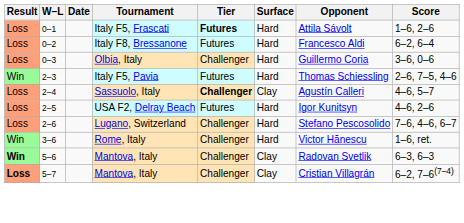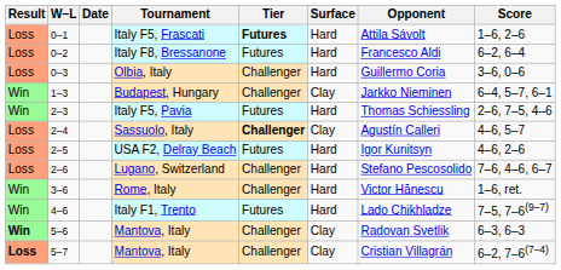+ row: Win | 1–3 | Budapest, Hungary | Challenger | Clay | Jarkko Nieminen | 6–4, 5–7, 6–1
+ row: Win | 4–6 | Italy F1, Trento | Futures | Hard | Lado Chikhladze | 7–5, 7–6(9–7)
